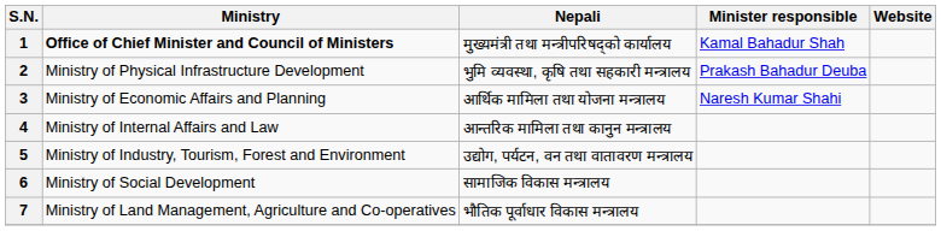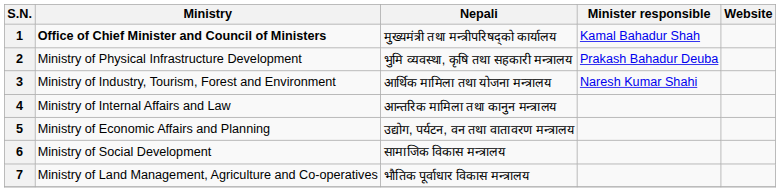3 | Ministry: Ministry of Economic Affairs and Planning -> Ministry of Industry, Tourism, Forest and Environment
5 | Ministry: Ministry of Industry, Tourism, Forest and Environment -> Ministry of Economic Affairs and Planning
